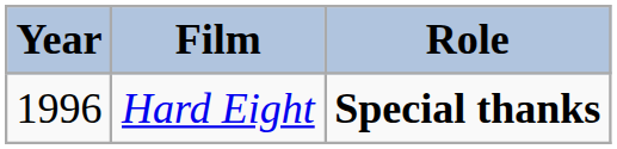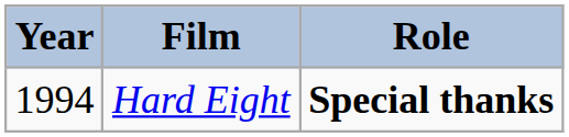Hard Eight | Year: 1996 -> 1994
